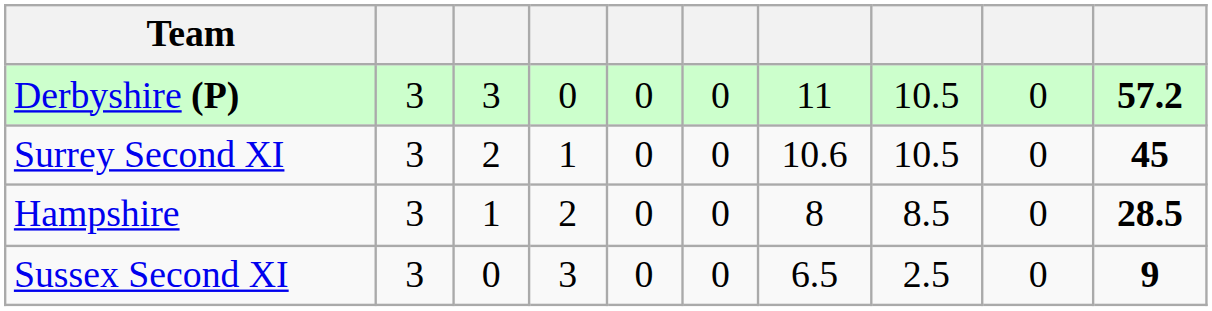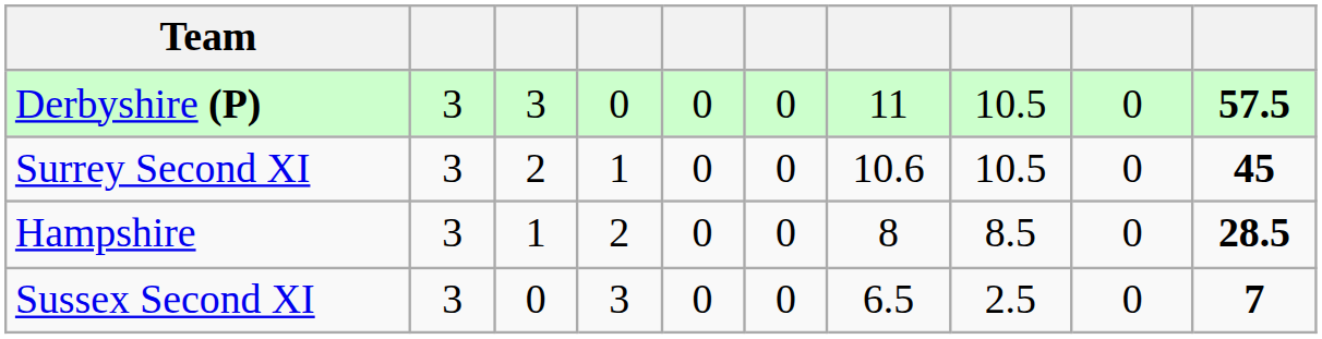Derbyshire (P) | column 10: 57.2 -> 57.5
Sussex Second XI | column 10: 9 -> 7
